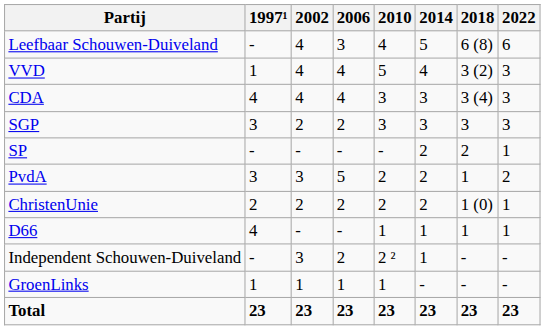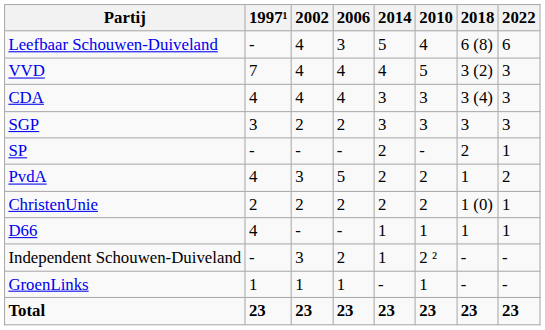columns swapped: 2010 <-> 2014
VVD | 1997¹: 1 -> 7
PvdA | 1997¹: 3 -> 4
